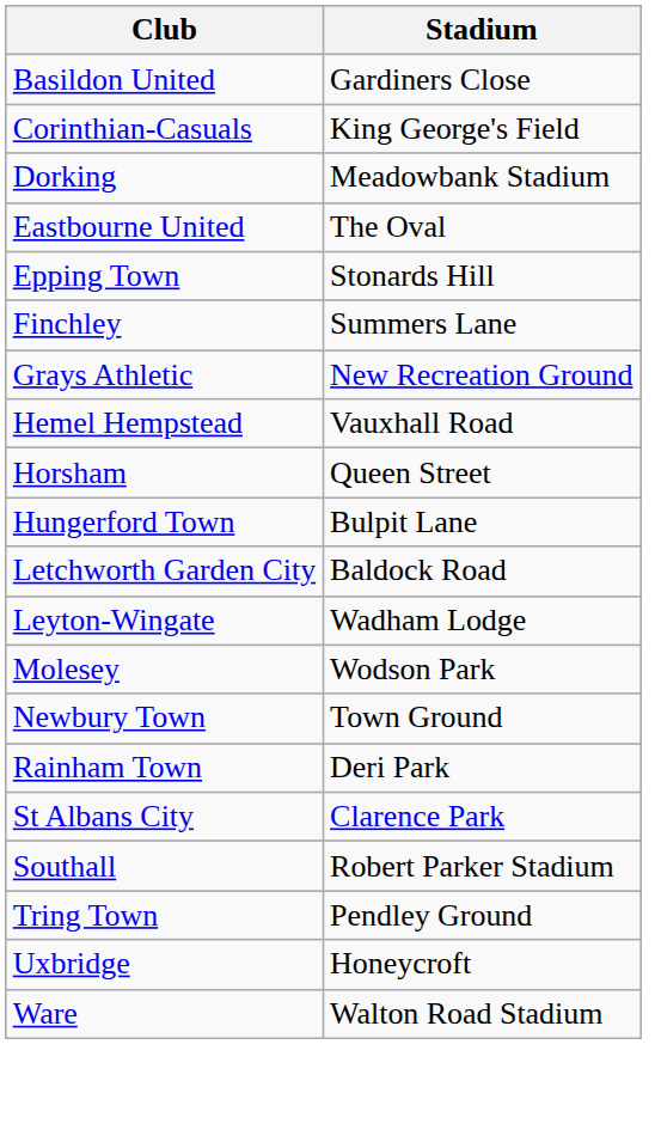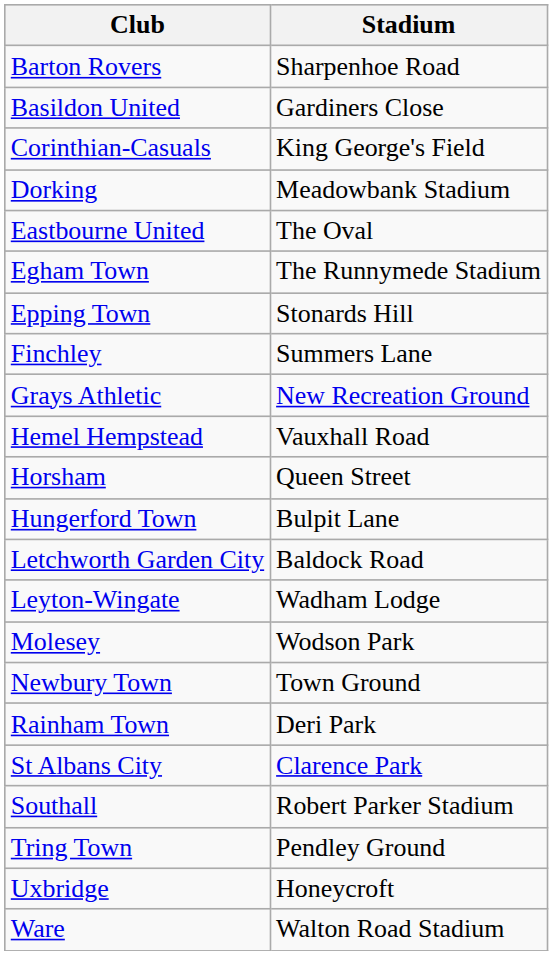+ row: Barton Rovers | Sharpenhoe Road
+ row: Egham Town | The Runnymede Stadium
